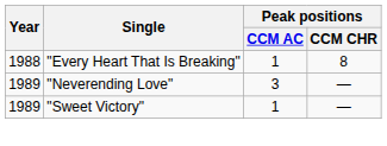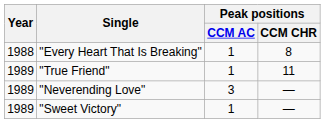+ row: 1989 | "True Friend" | 1 | 11
